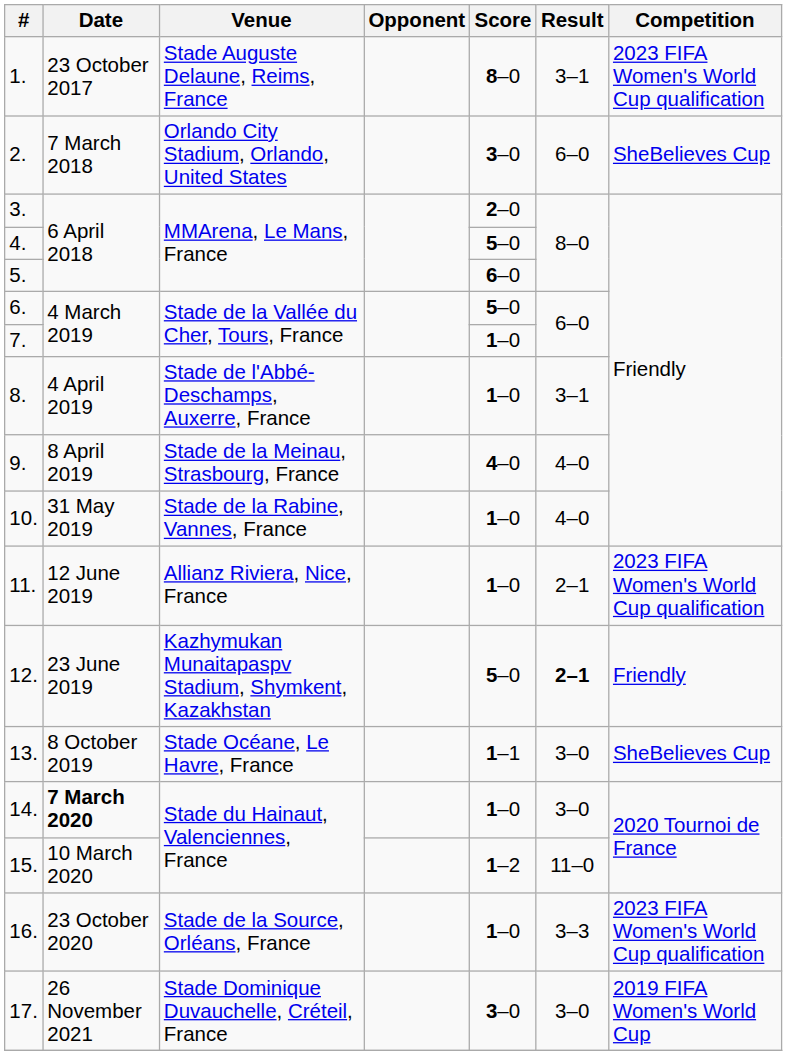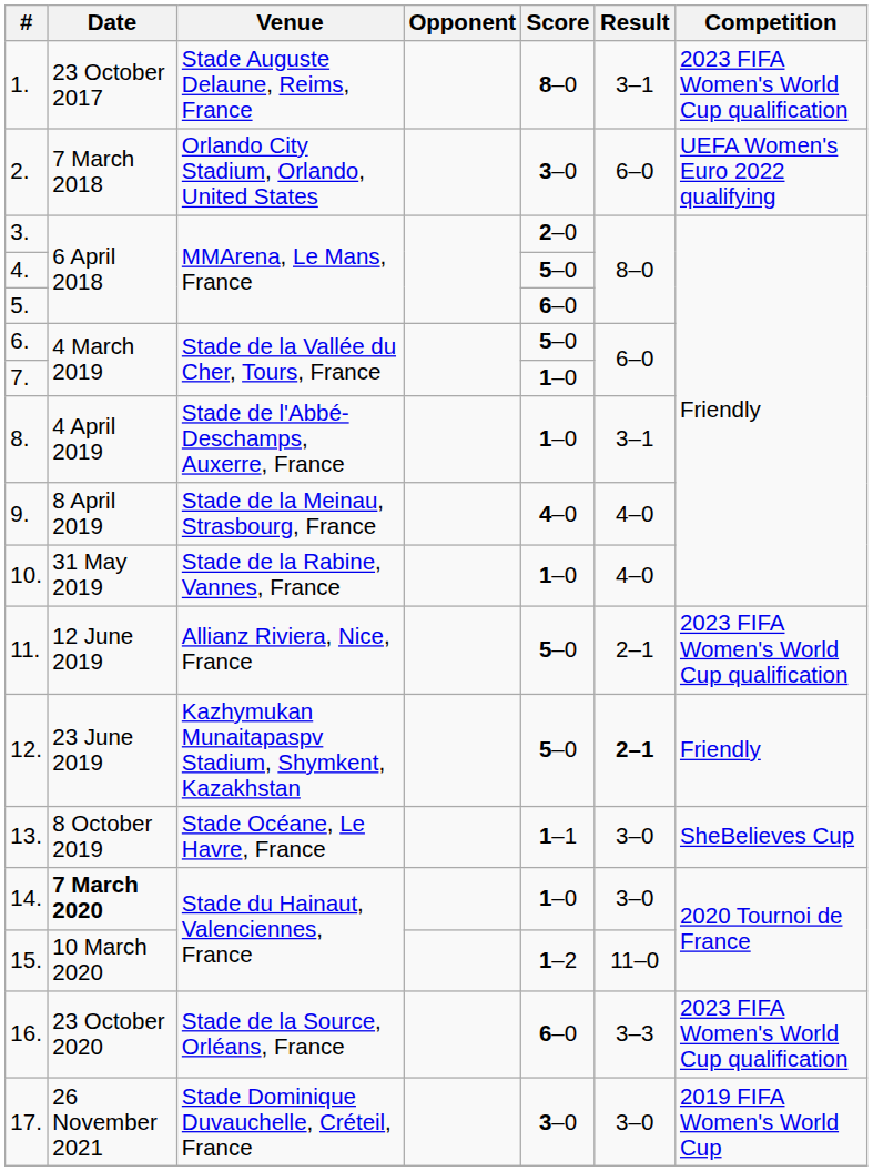2. | Competition: SheBelieves Cup -> UEFA Women's Euro 2022 qualifying
11. | Score: 1–0 -> 5–0
16. | Score: 1–0 -> 6–0
